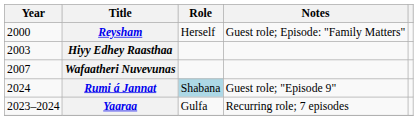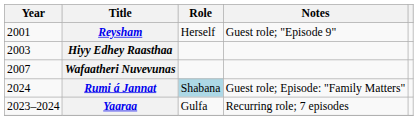Reysham | Year: 2000 -> 2001
Reysham | Notes: Guest role; Episode: "Family Matters" -> Guest role; "Episode 9"
Rumi á Jannat | Notes: Guest role; "Episode 9" -> Guest role; Episode: "Family Matters"
